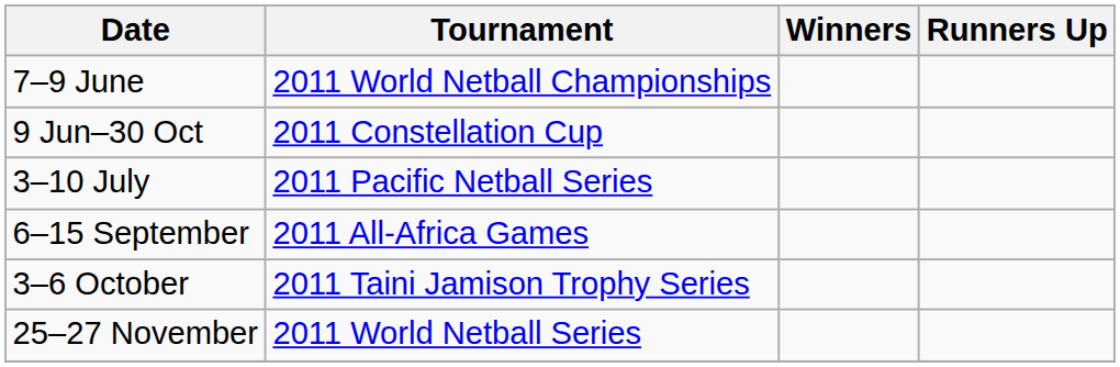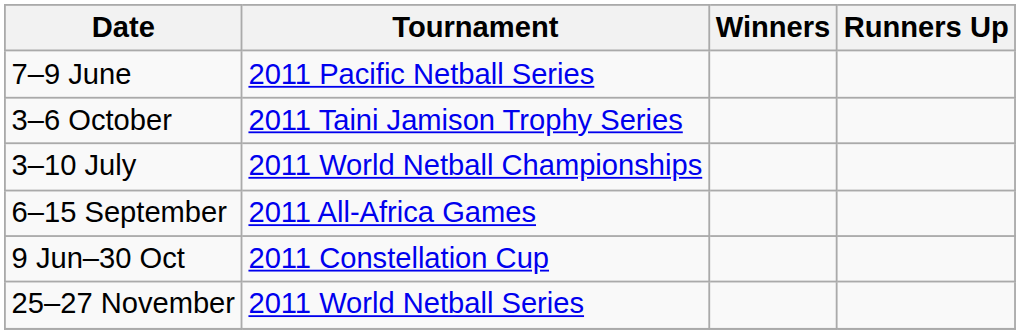7–9 June | Tournament: 2011 World Netball Championships -> 2011 Pacific Netball Series
rows swapped: 9 Jun–30 Oct <-> 3–6 October
3–10 July | Tournament: 2011 Pacific Netball Series -> 2011 World Netball Championships
